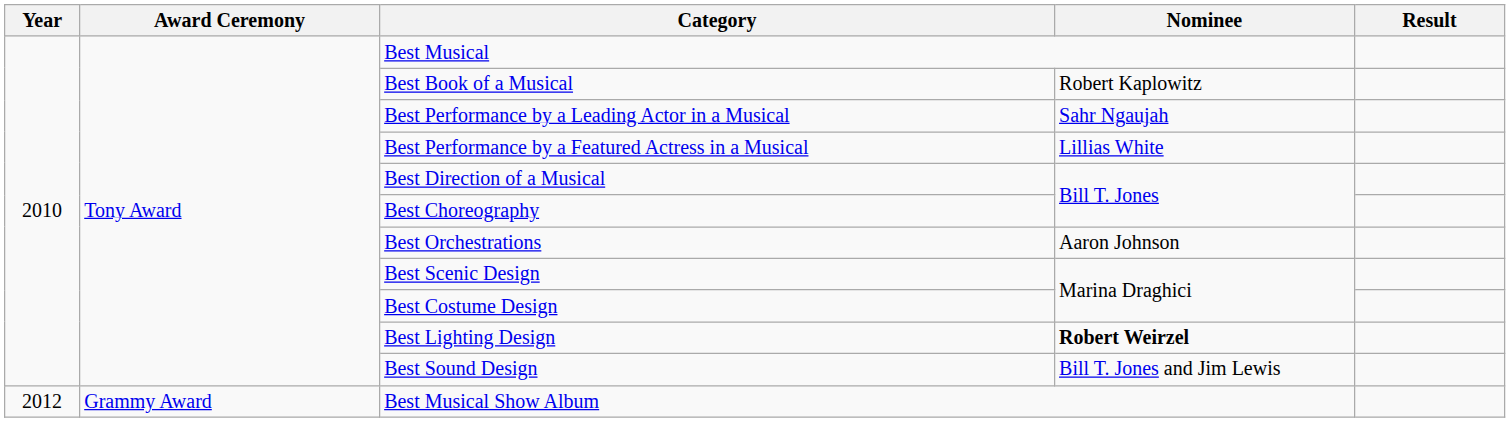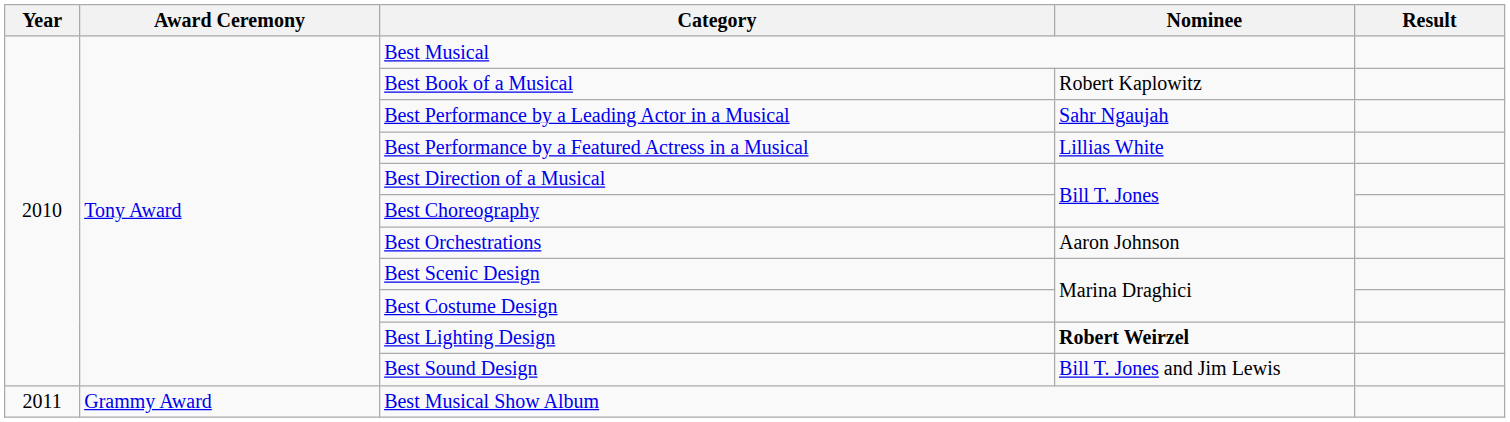Best Musical Show Album | Year: 2012 -> 2011
